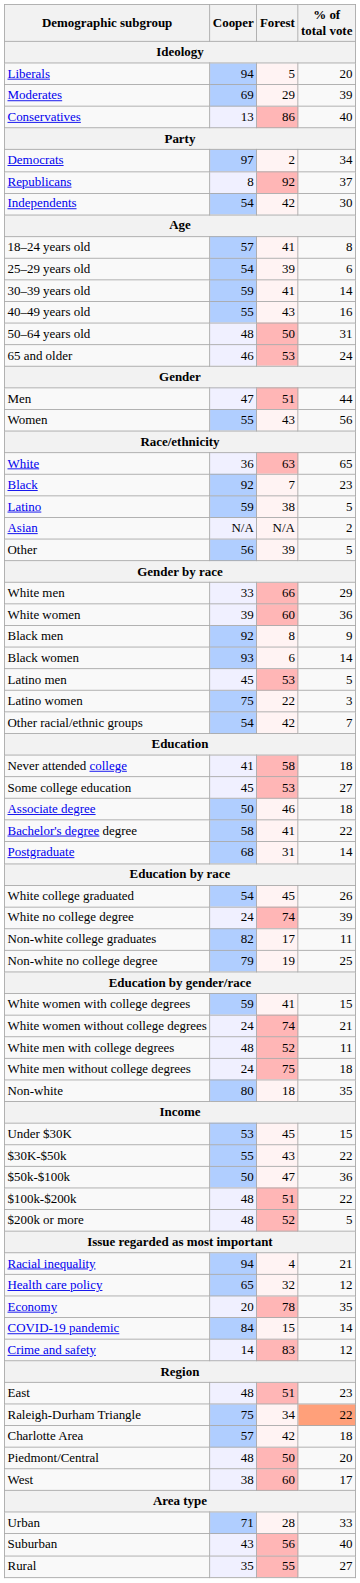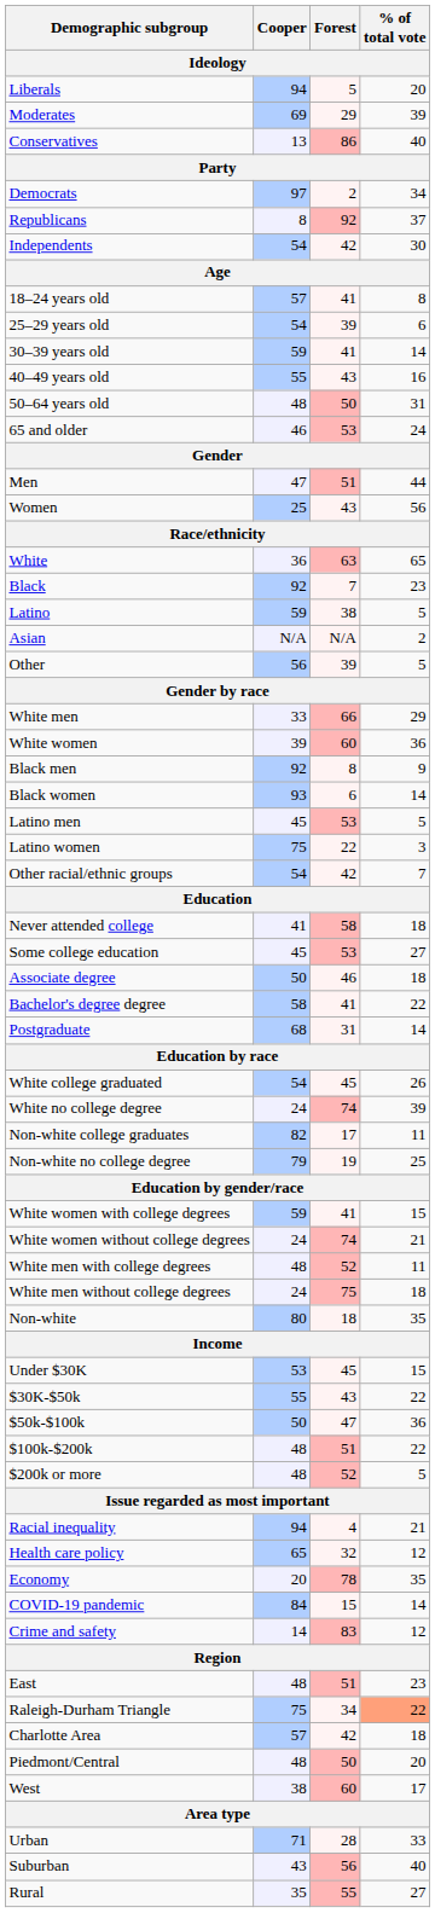Women | Cooper: 55 -> 25
